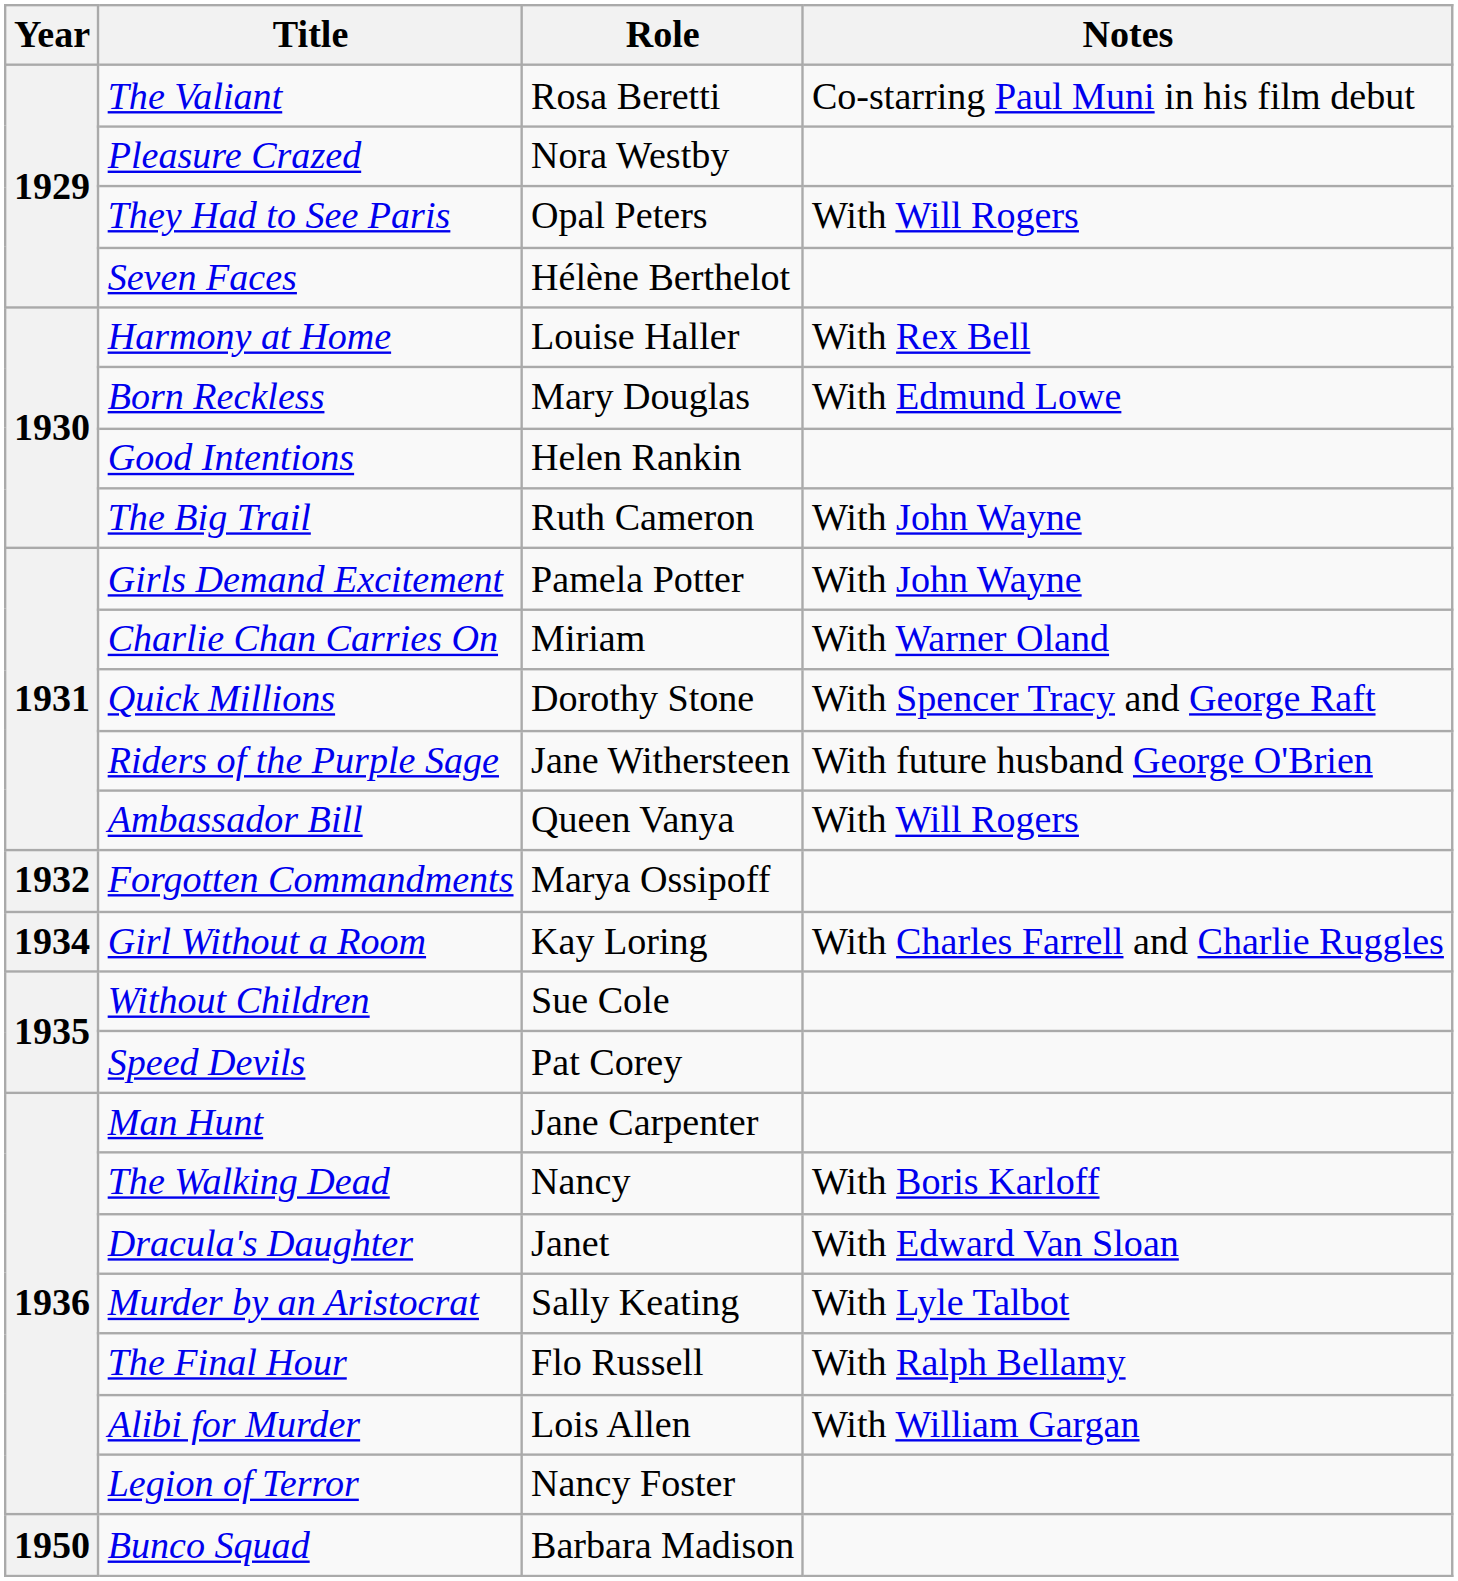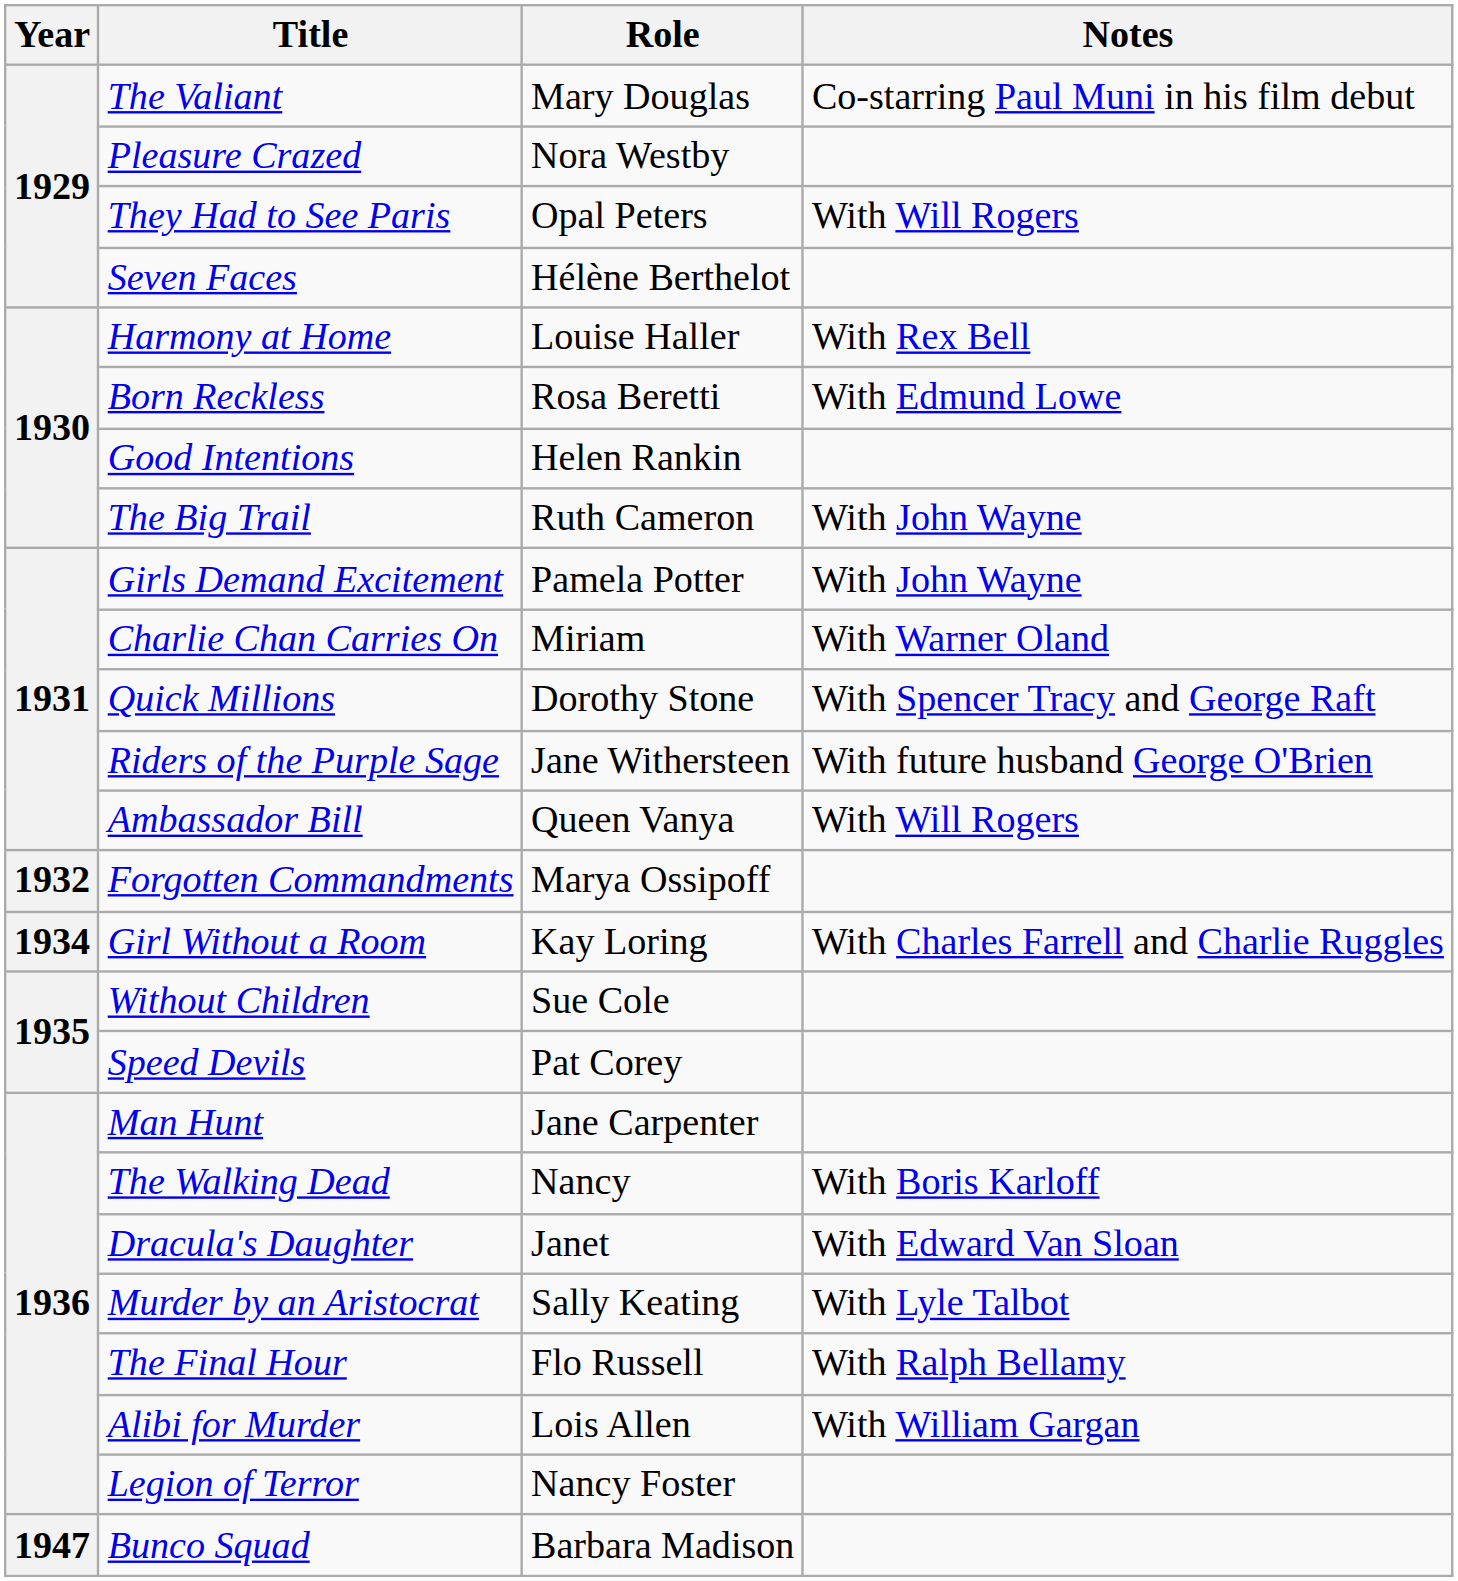The Valiant | Role: Rosa Beretti -> Mary Douglas
Born Reckless | Role: Mary Douglas -> Rosa Beretti
Bunco Squad | Year: 1950 -> 1947
